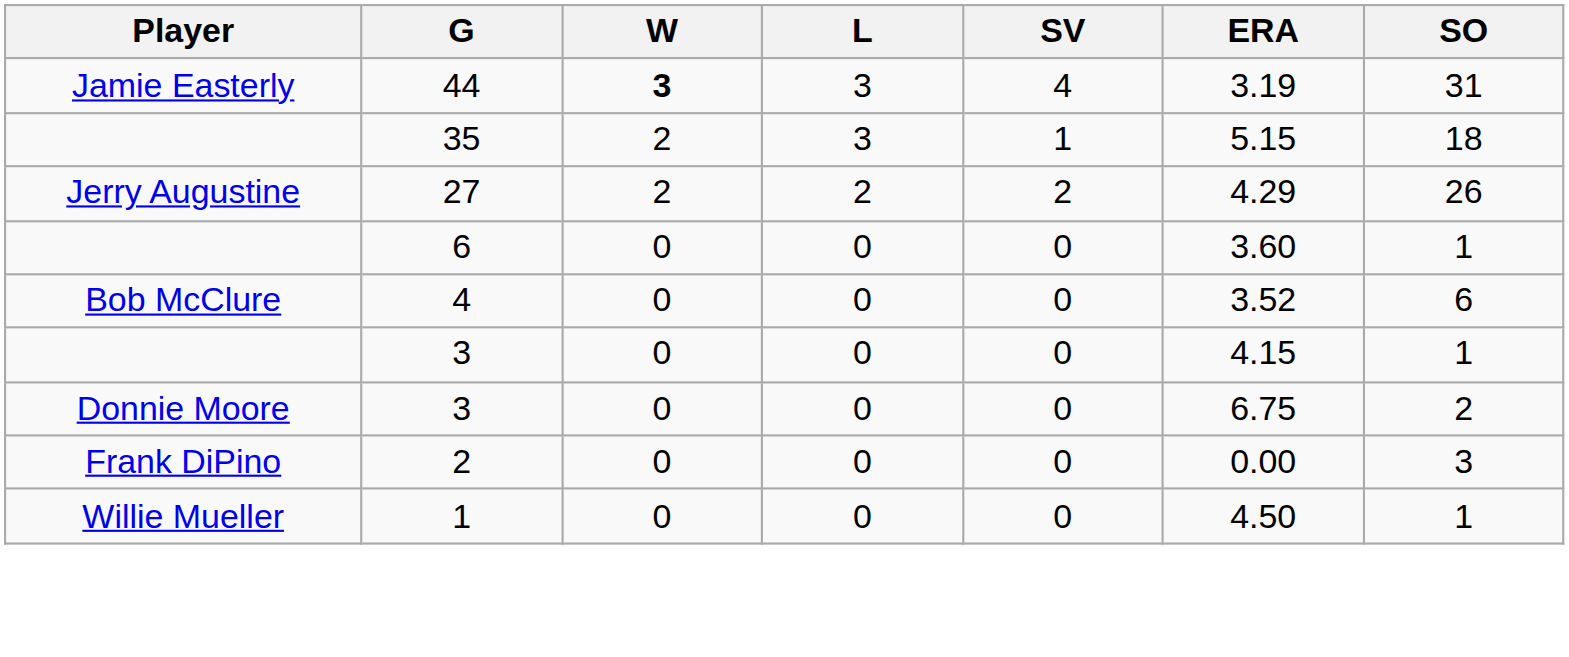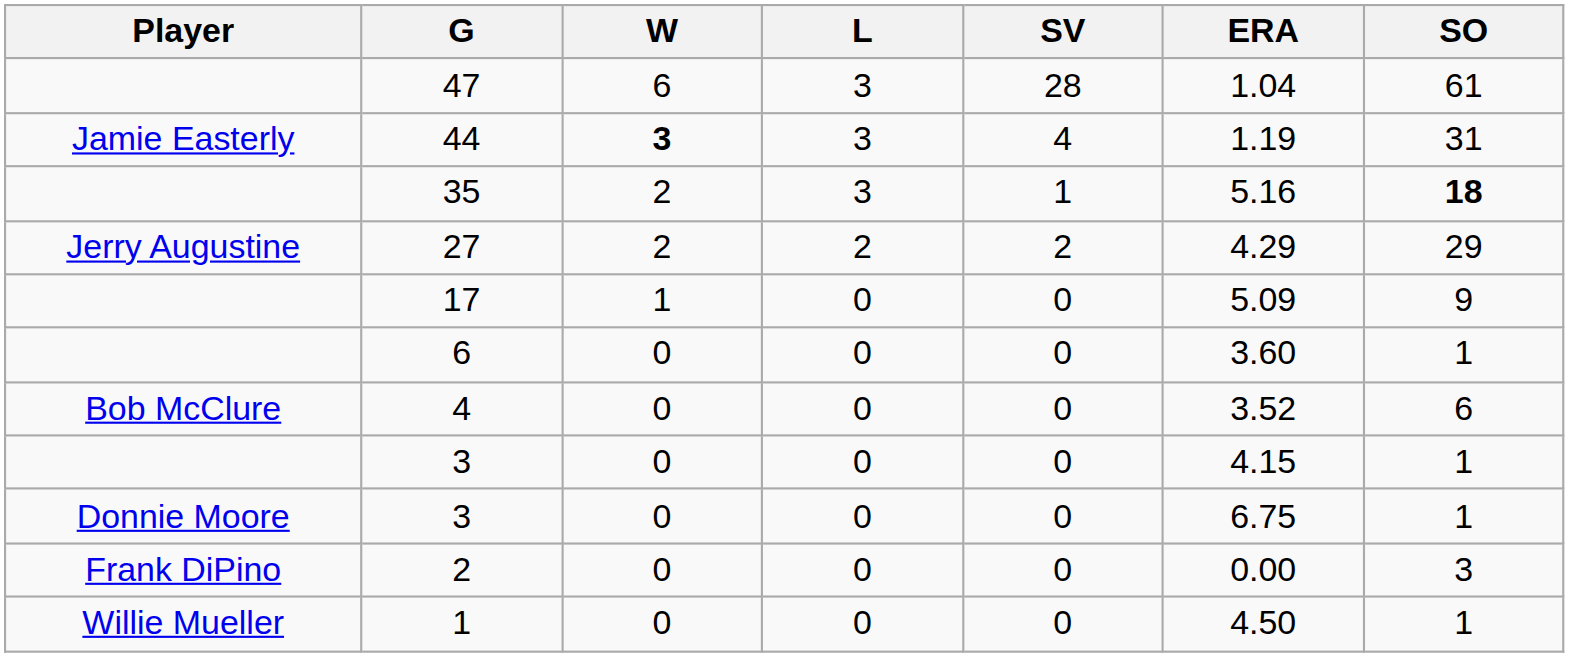+ row: 47 | 6 | 3 | 28 | 1.04 | 61
44 | ERA: 3.19 -> 1.19
35 | ERA: 5.15 -> 5.16
35 | SO: normal -> bold
27 | SO: 26 -> 29
+ row: 17 | 1 | 0 | 0 | 5.09 | 9
Donnie Moore / 3 | SO: 2 -> 1
